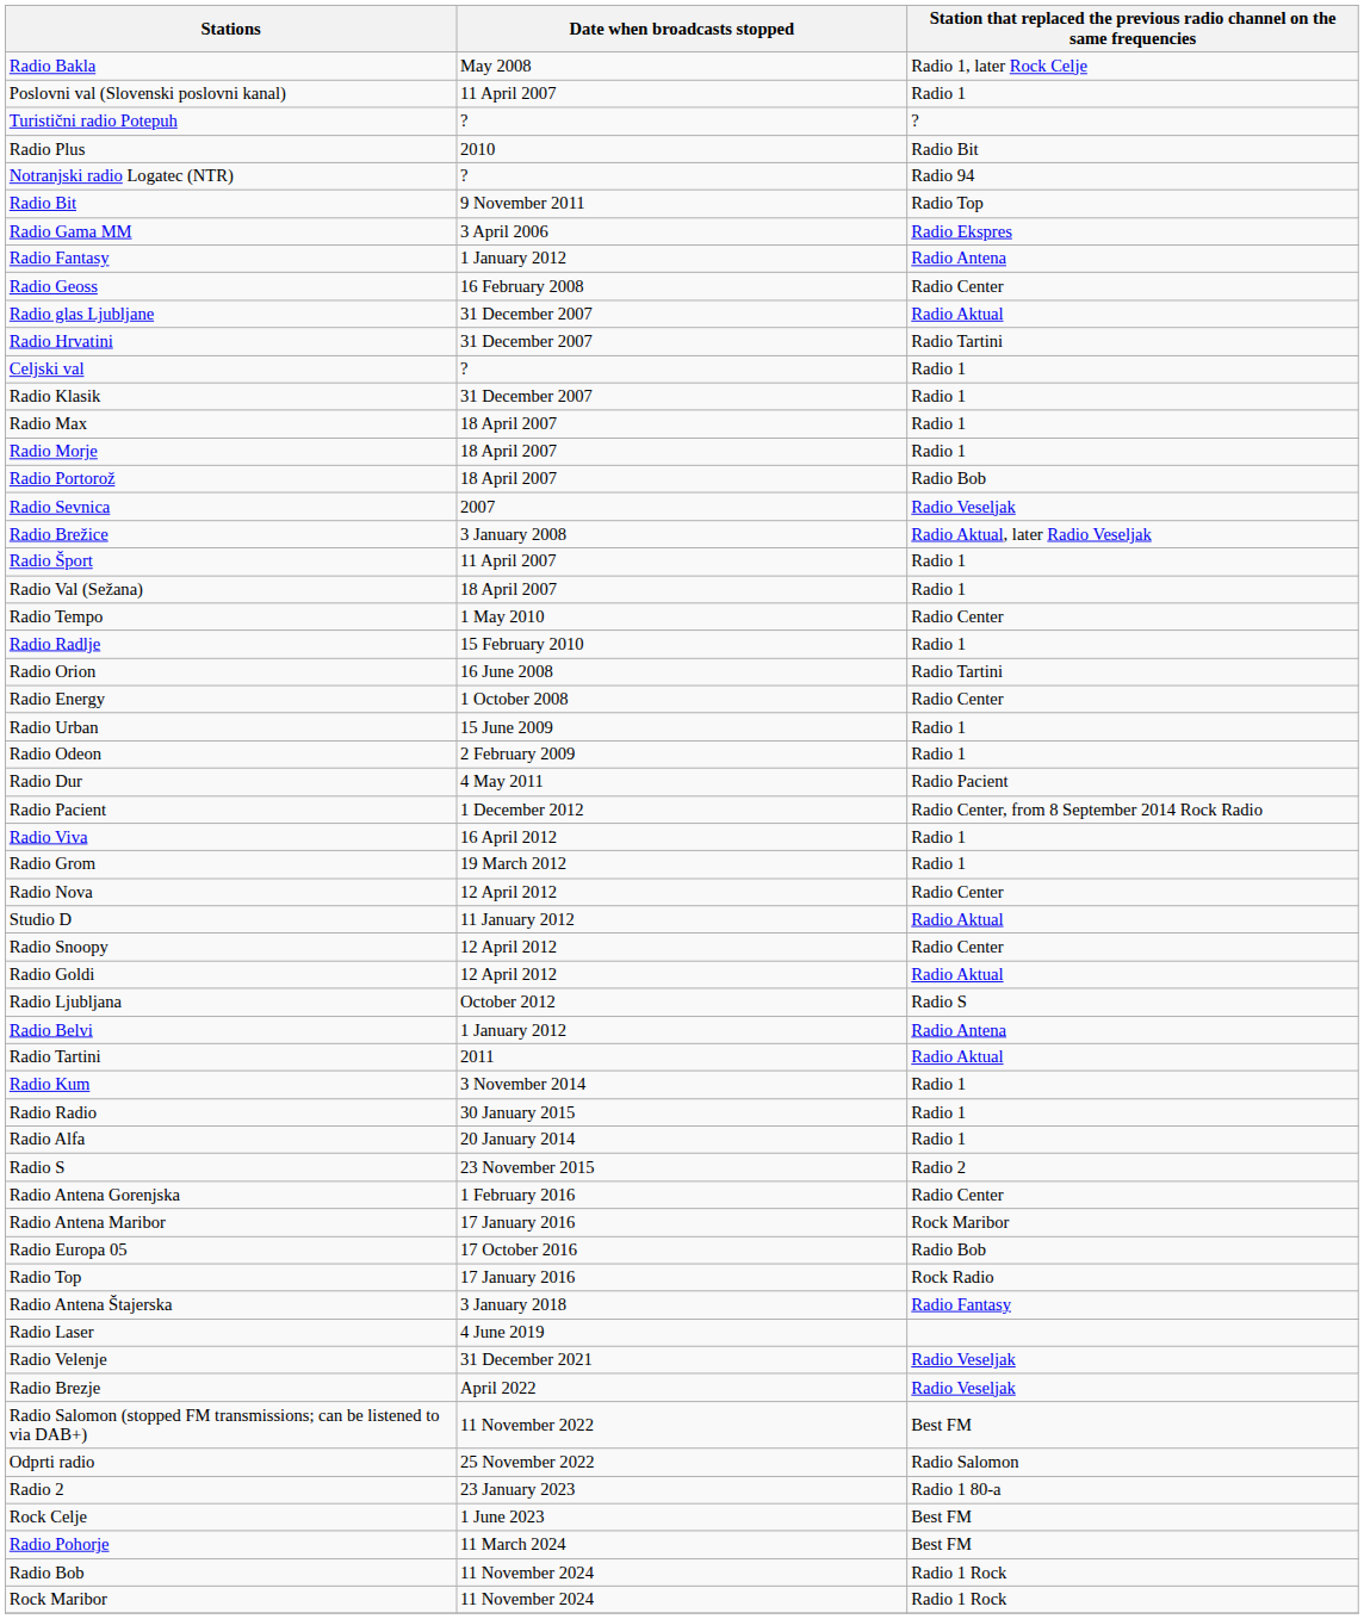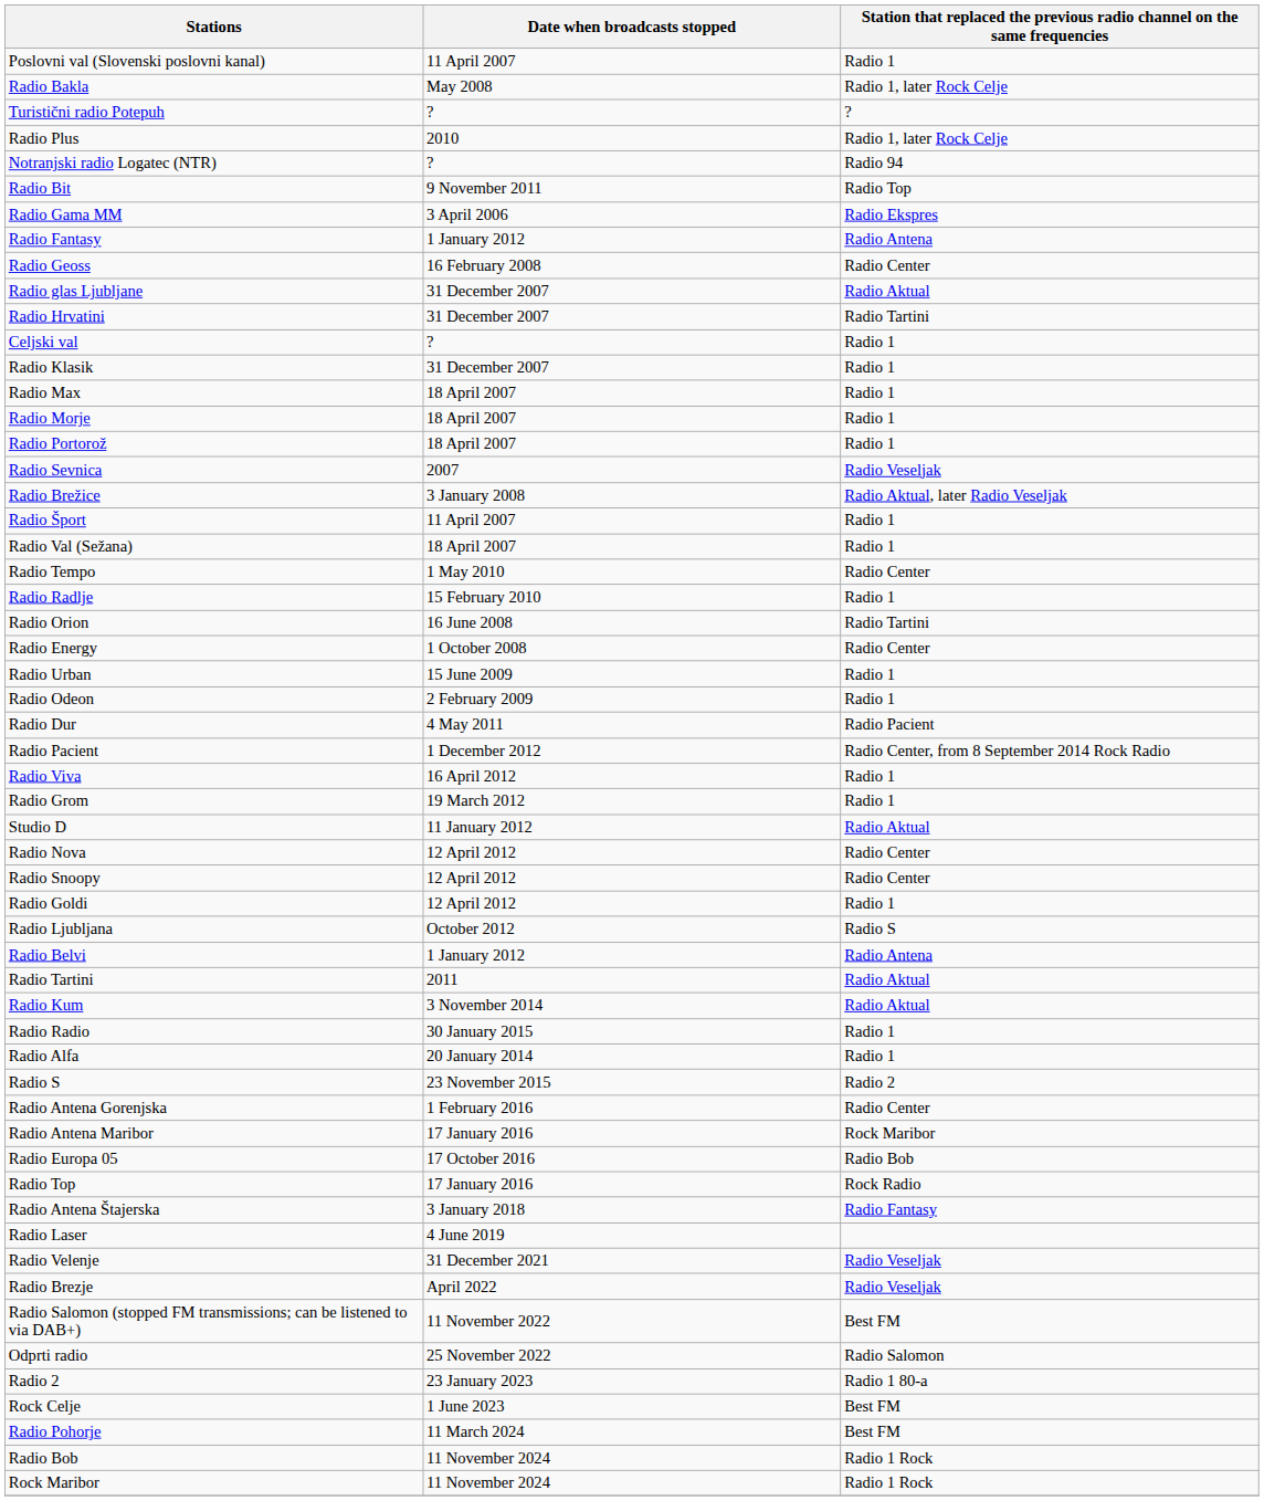rows swapped: Poslovni val (Slovenski poslovni kanal) <-> Radio Bakla
Radio Plus | column 3: Radio Bit -> Radio 1, later Rock Celje
Radio Portorož | column 3: Radio Bob -> Radio 1
rows swapped: Studio D <-> Radio Nova
Radio Goldi | column 3: Radio Aktual -> Radio 1
Radio Kum | column 3: Radio 1 -> Radio Aktual
